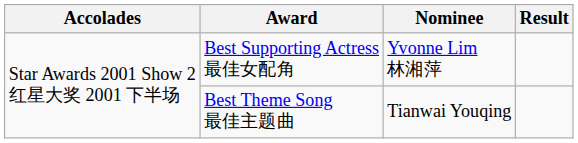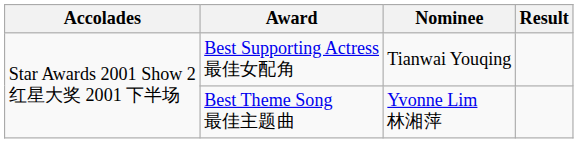Best Supporting Actress 最佳女配角 | Nominee: Yvonne Lim 林湘萍 -> Tianwai Youqing
Best Theme Song 最佳主题曲 | Nominee: Tianwai Youqing -> Yvonne Lim 林湘萍
